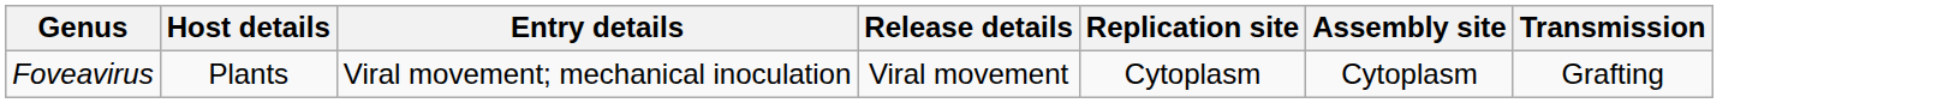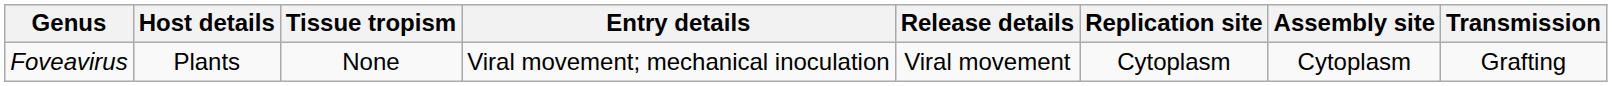+ column: Tissue tropism | None
